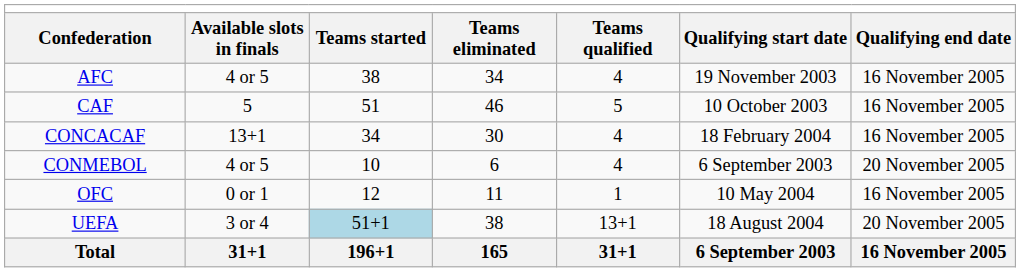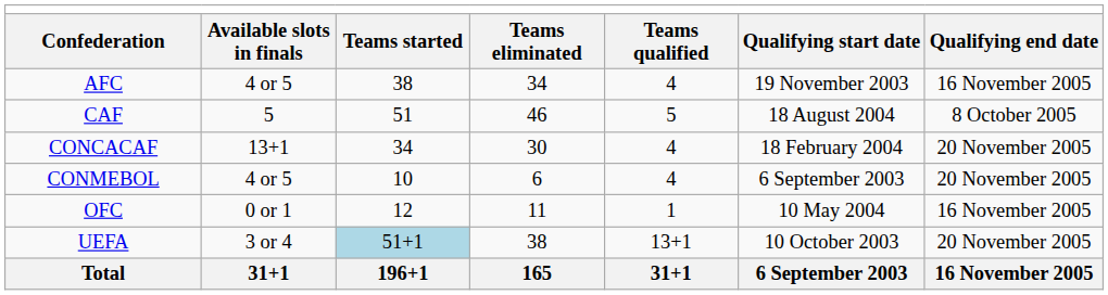CAF | column 6: 10 October 2003 -> 18 August 2004
CAF | column 7: 16 November 2005 -> 8 October 2005
CONCACAF | column 7: 16 November 2005 -> 20 November 2005
UEFA | column 6: 18 August 2004 -> 10 October 2003
